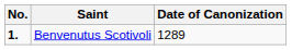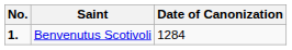Benvenutus Scotivoli | Date of Canonization: 1289 -> 1284
